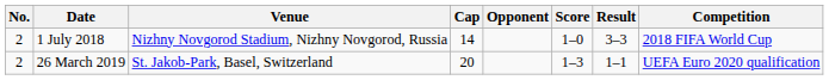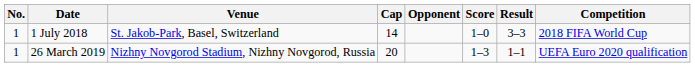1 July 2018 | No.: 2 -> 1
1 July 2018 | Venue: Nizhny Novgorod Stadium, Nizhny Novgorod, Russia -> St. Jakob-Park, Basel, Switzerland
26 March 2019 | No.: 2 -> 1
26 March 2019 | Venue: St. Jakob-Park, Basel, Switzerland -> Nizhny Novgorod Stadium, Nizhny Novgorod, Russia
